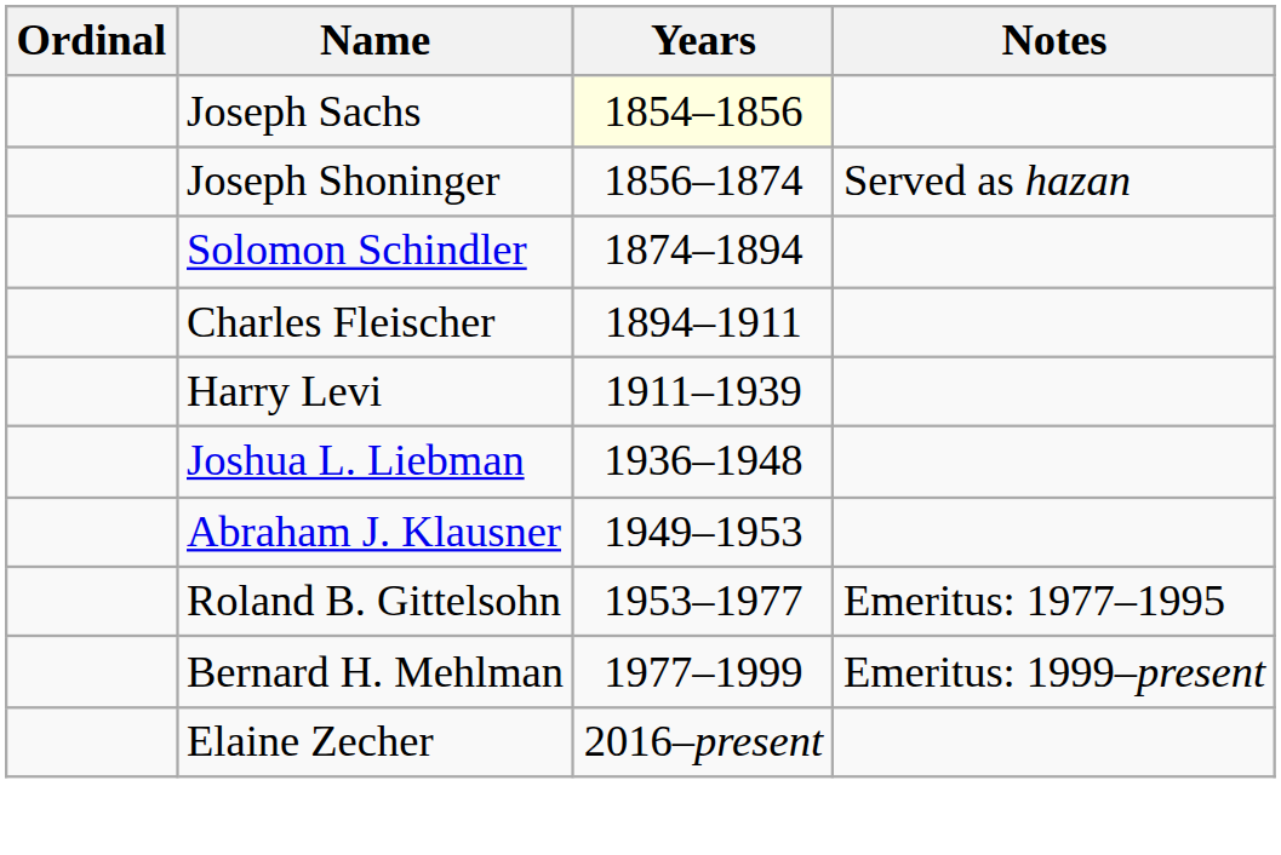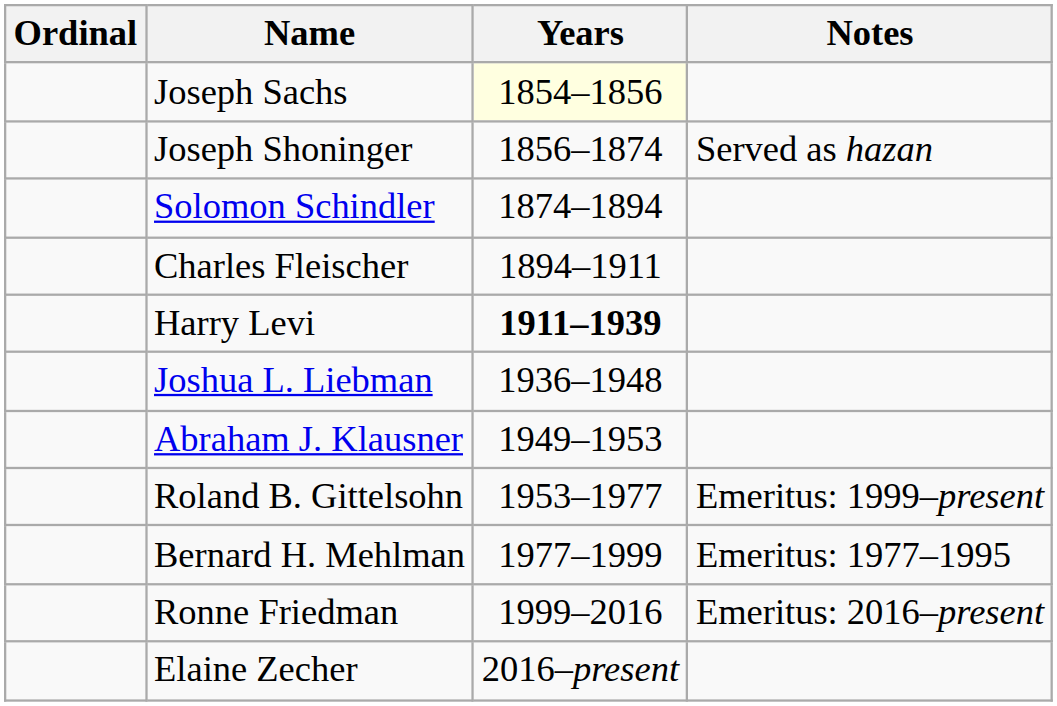Harry Levi | Years: normal -> bold
Roland B. Gittelsohn | Notes: Emeritus: 1977–1995 -> Emeritus: 1999–present
Bernard H. Mehlman | Notes: Emeritus: 1999–present -> Emeritus: 1977–1995
+ row: Ronne Friedman | 1999–2016 | Emeritus: 2016–present
